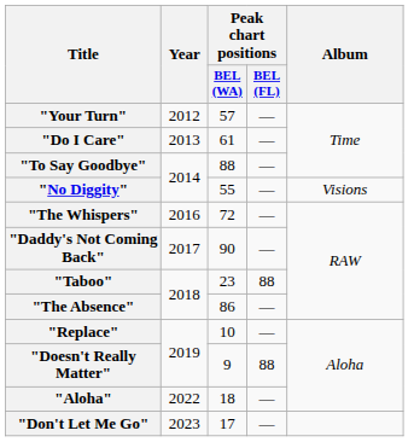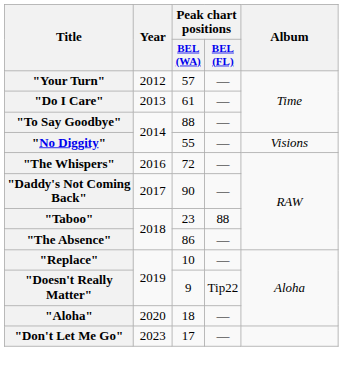"Doesn't Really Matter" | Peak chart positions / BEL (FL): 88 -> Tip22
"Aloha" | Year: 2022 -> 2020
